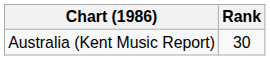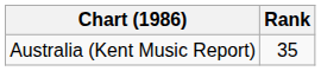Australia (Kent Music Report) | Rank: 30 -> 35
